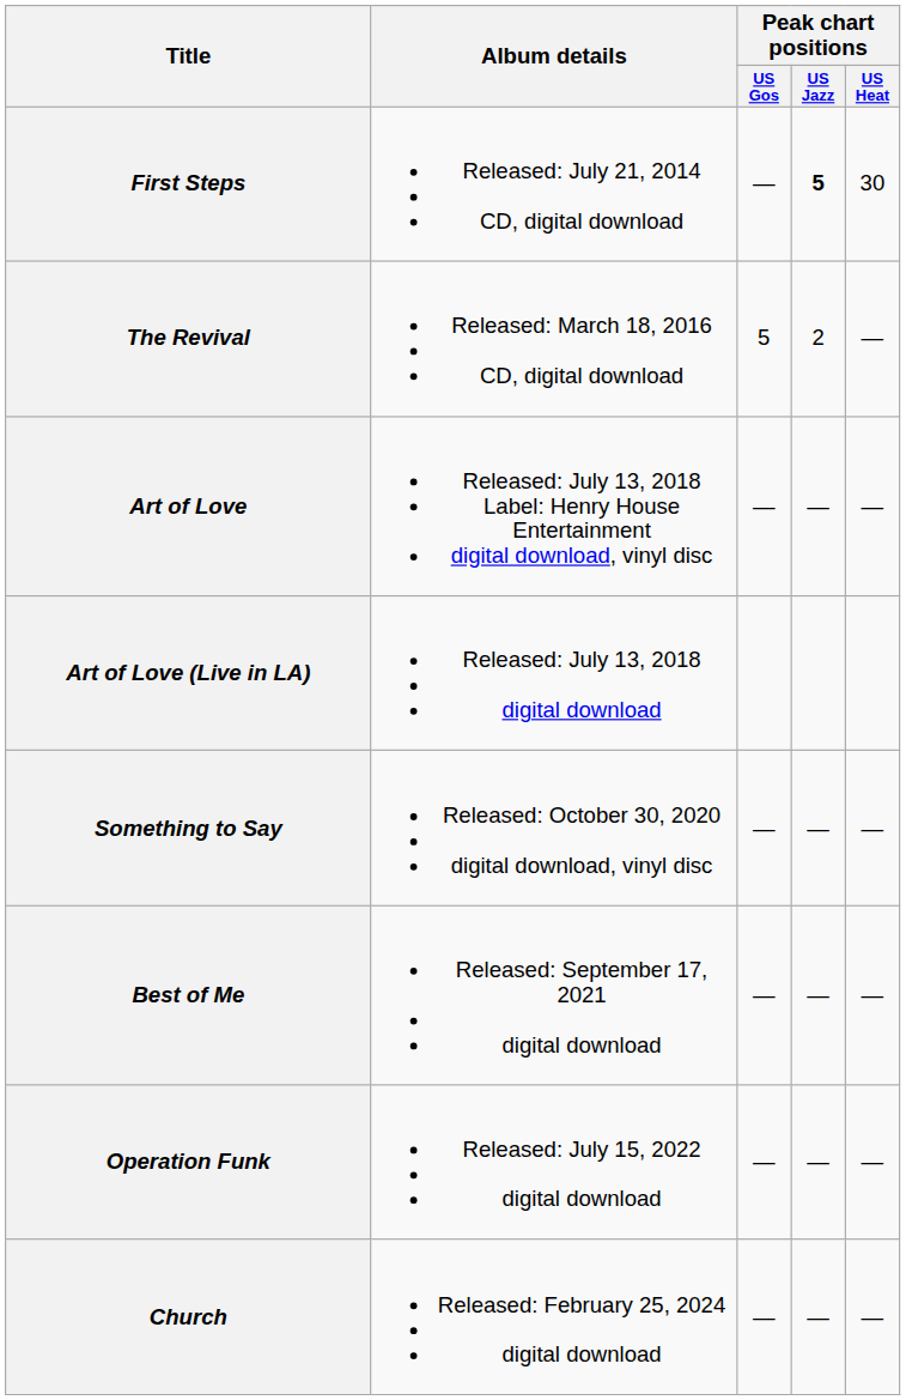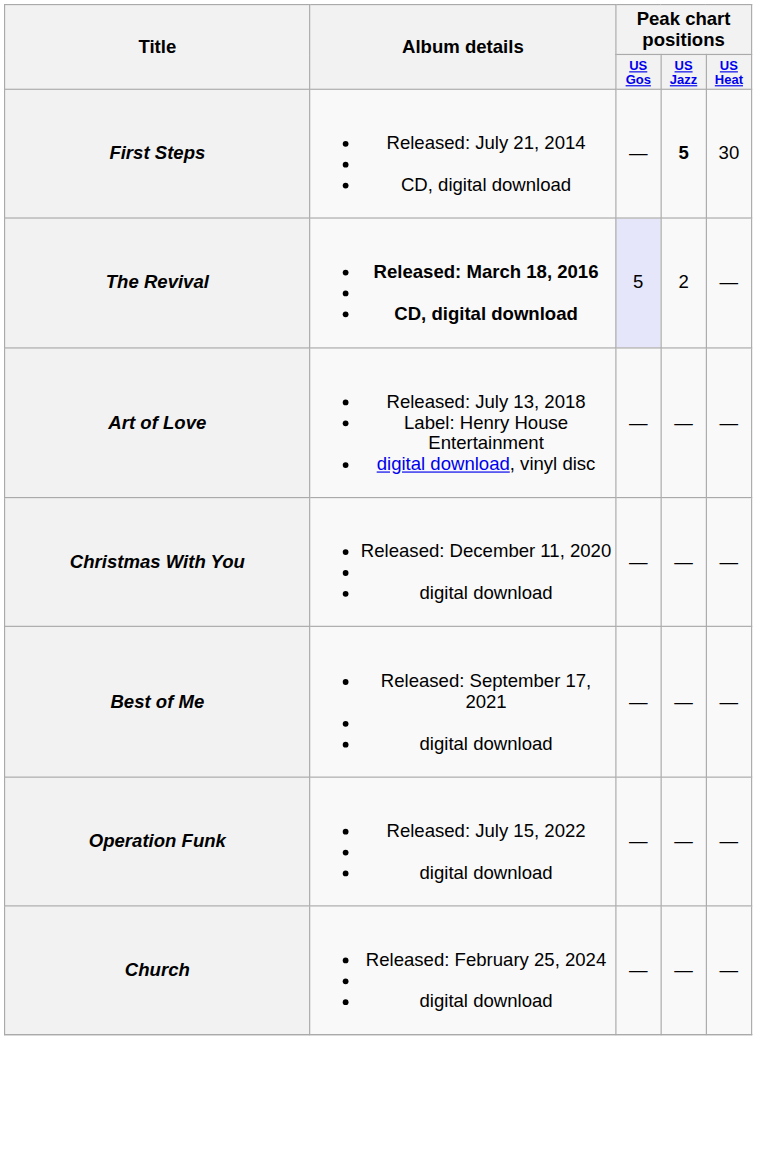The Revival | Album details: normal -> bold
The Revival | Peak chart positions / US Gos: no background -> lavender background
- row: Art of Love (Live in LA) | Released: July 13, 2018 digital download
- row: Something to Say | Released: October 30, 2020 digital download, vinyl disc | — | — | —
+ row: Christmas With You | Released: December 11, 2020 digital download | — | — | —
